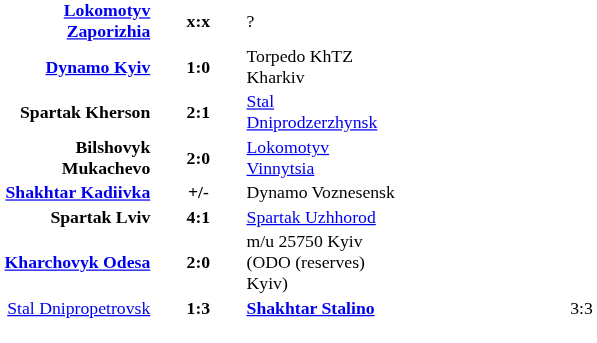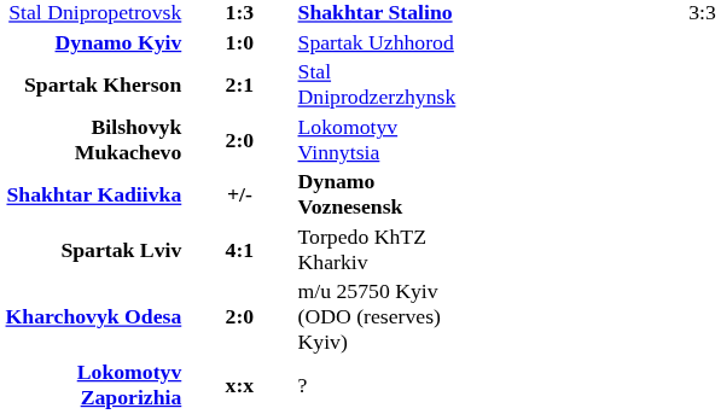rows swapped: Stal Dnipropetrovsk <-> Lokomotyv Zaporizhia
Dynamo Kyiv | column 3: Torpedo KhTZ Kharkiv -> Spartak Uzhhorod
Shakhtar Kadiivka | column 3: normal -> bold
Spartak Lviv | column 3: Spartak Uzhhorod -> Torpedo KhTZ Kharkiv
